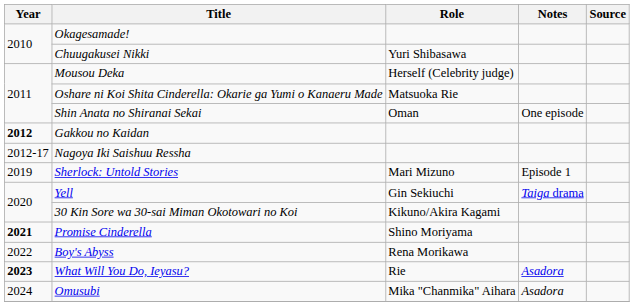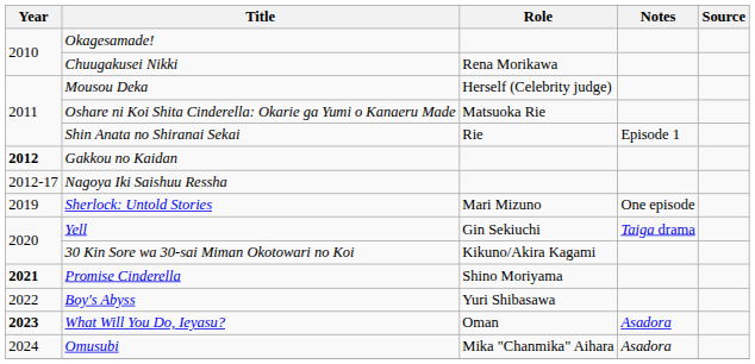Chuugakusei Nikki | Role: Yuri Shibasawa -> Rena Morikawa
Shin Anata no Shiranai Sekai | Role: Oman -> Rie
Shin Anata no Shiranai Sekai | Notes: One episode -> Episode 1
Sherlock: Untold Stories | Notes: Episode 1 -> One episode
Boy's Abyss | Role: Rena Morikawa -> Yuri Shibasawa
What Will You Do, Ieyasu? | Role: Rie -> Oman
